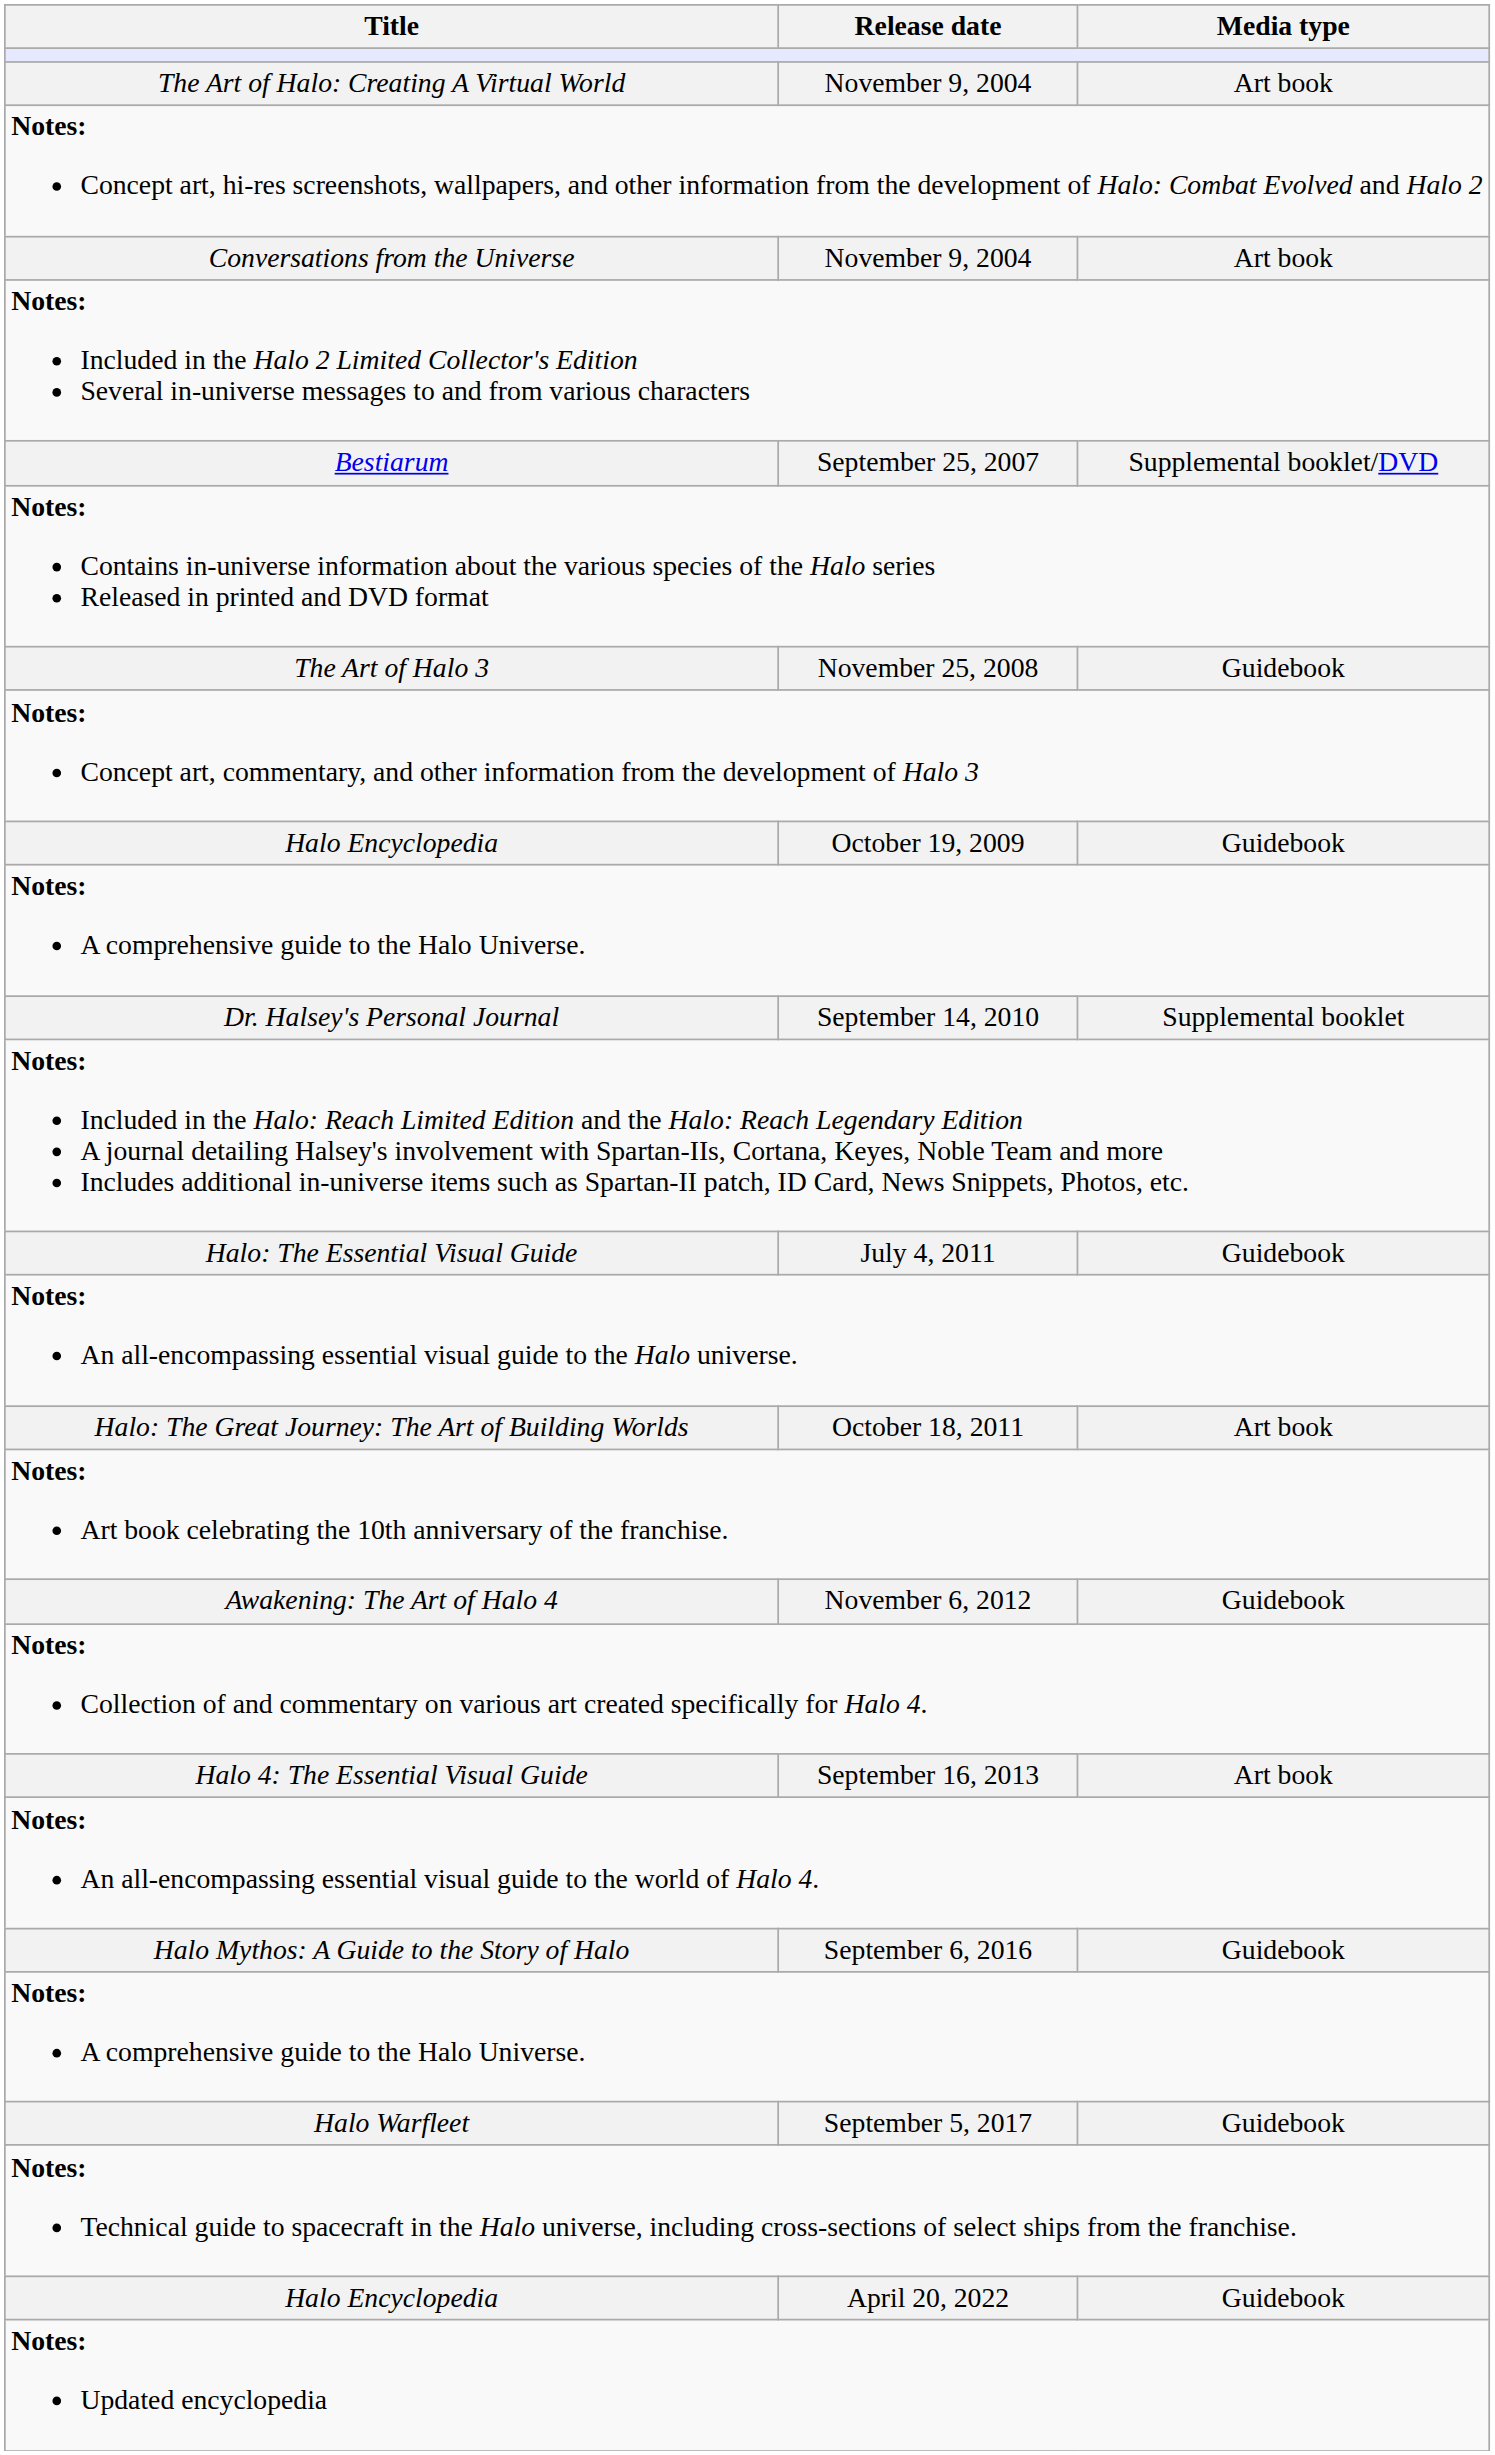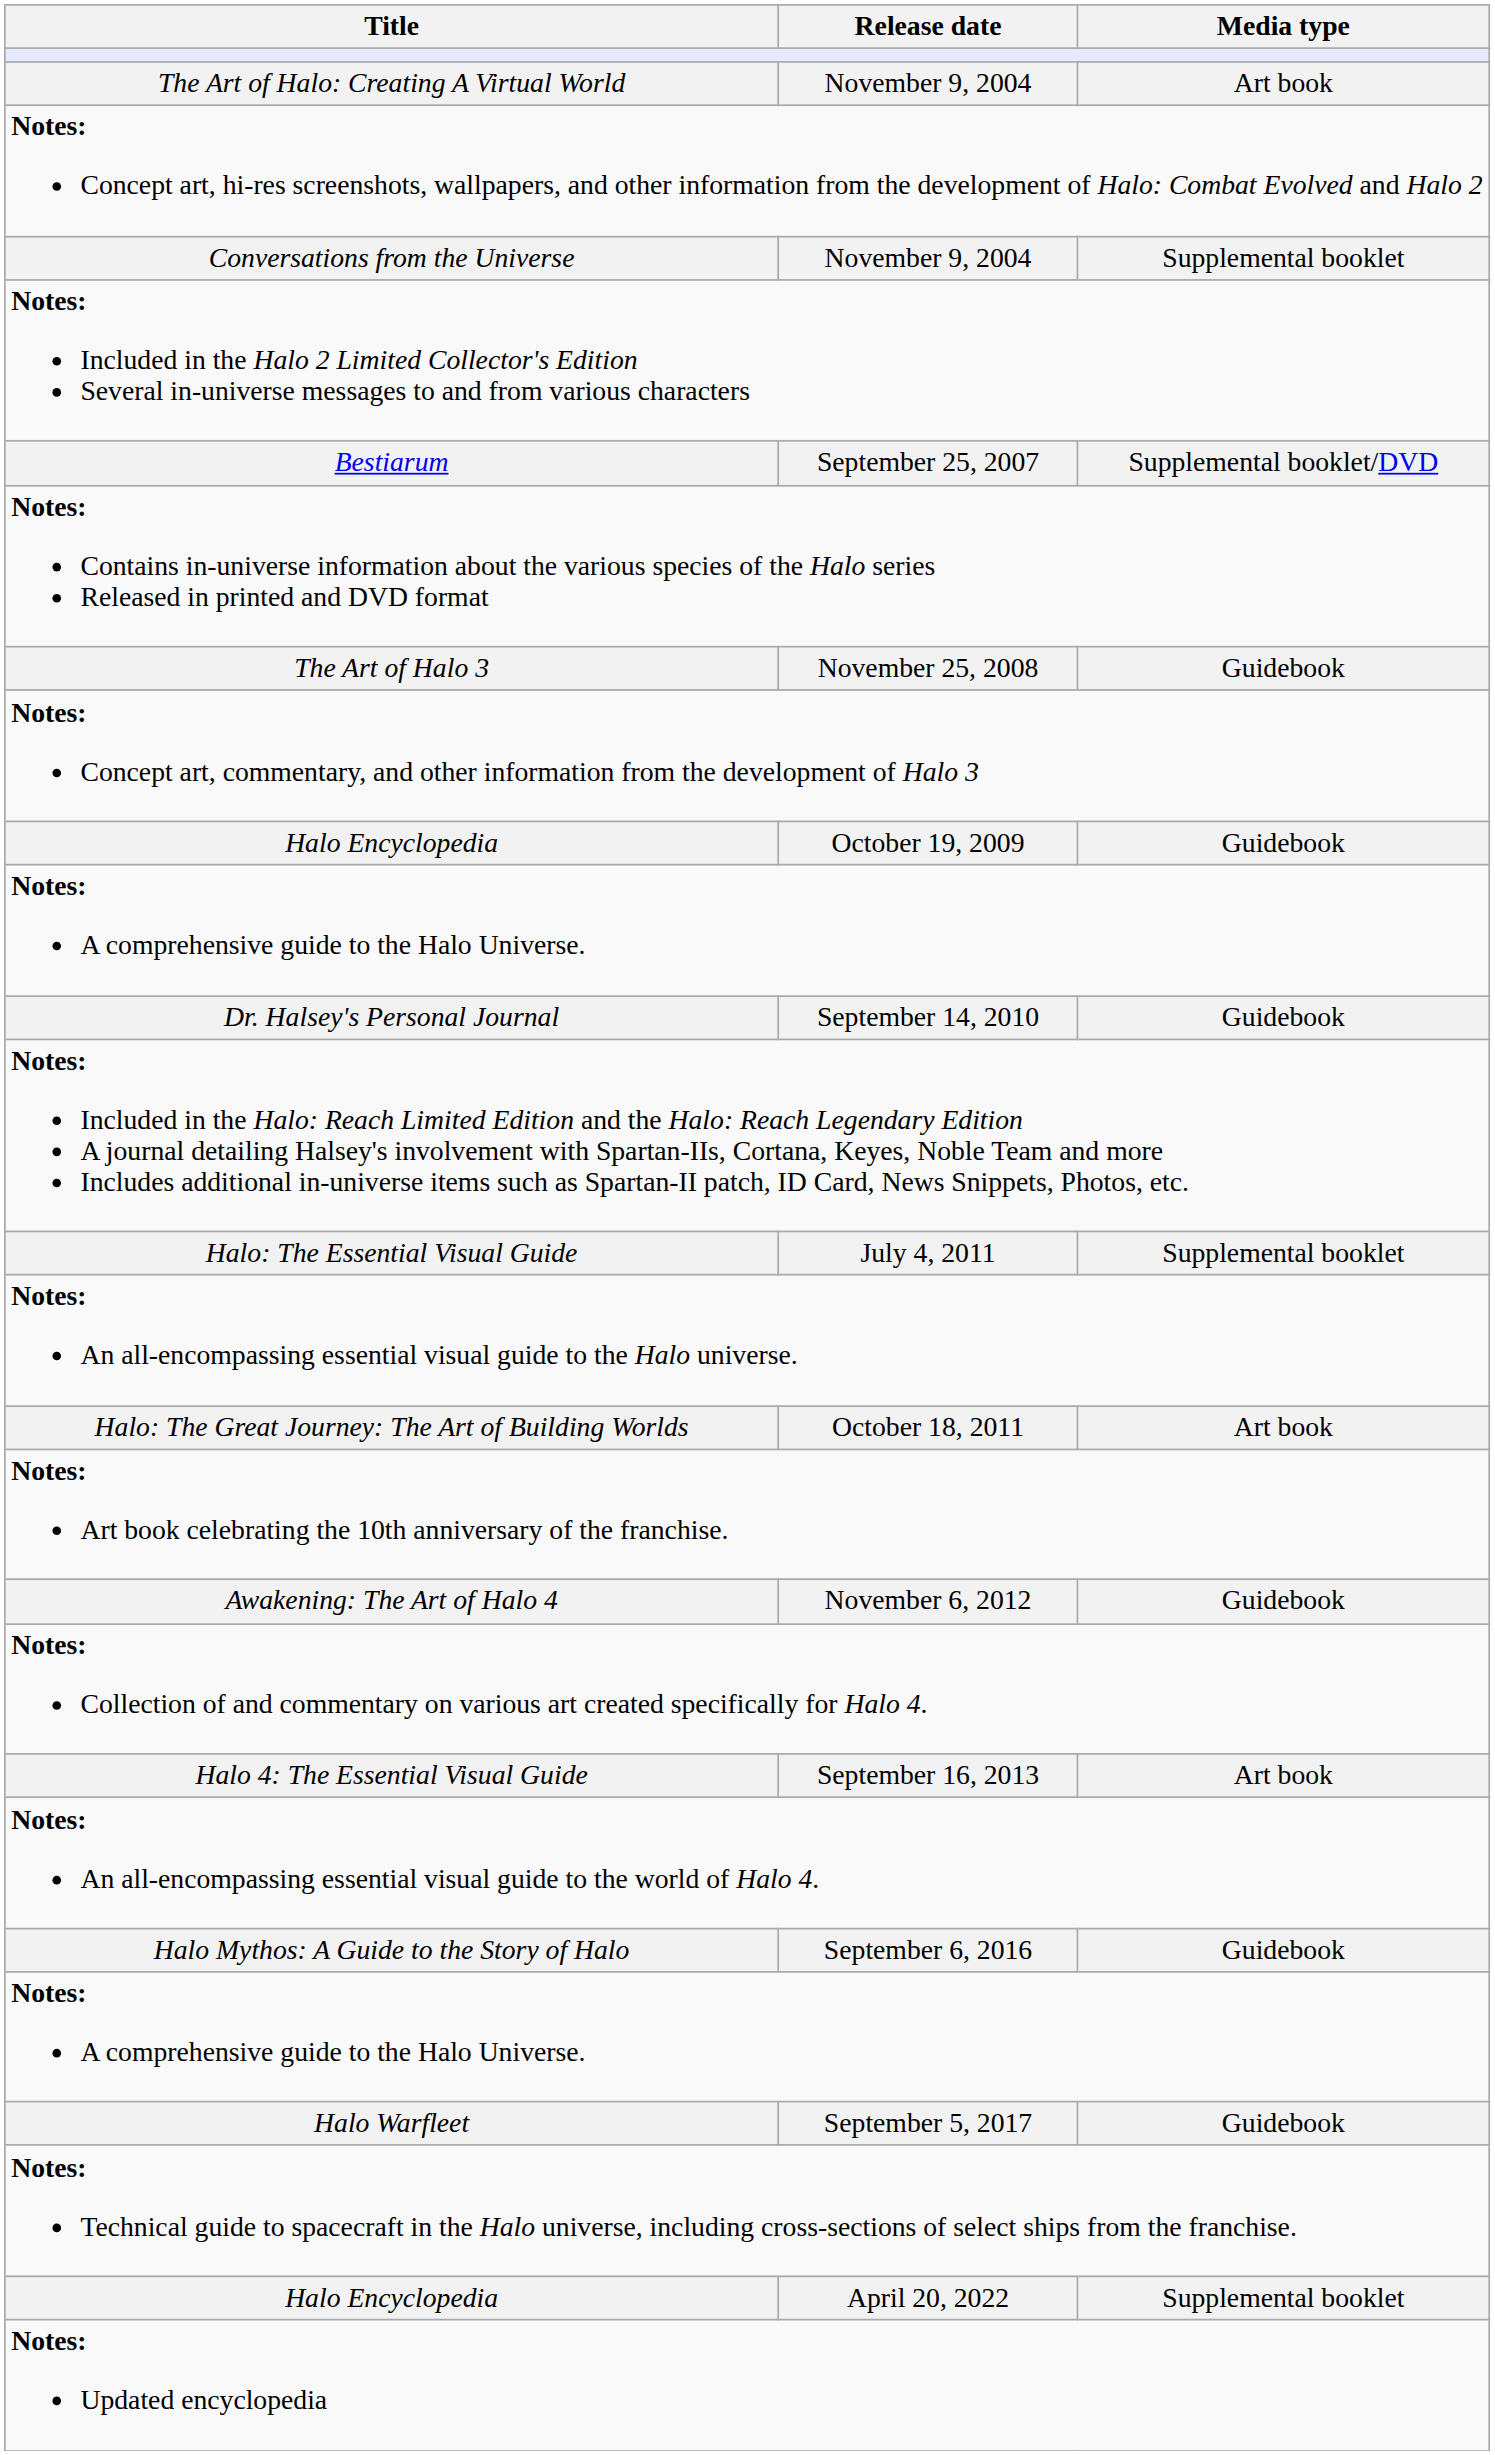Conversations from the Universe | Media type: Art book -> Supplemental booklet
Dr. Halsey's Personal Journal | Media type: Supplemental booklet -> Guidebook
Halo: The Essential Visual Guide | Media type: Guidebook -> Supplemental booklet
Halo Encyclopedia / April 20, 2022 | Media type: Guidebook -> Supplemental booklet
